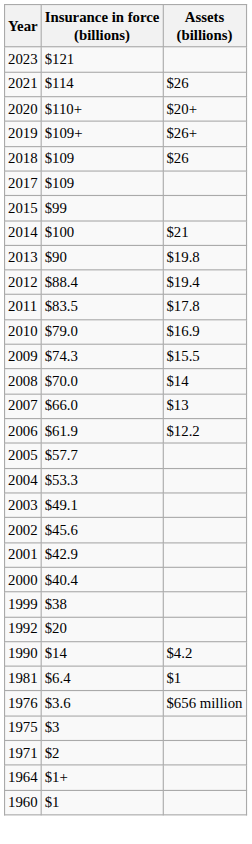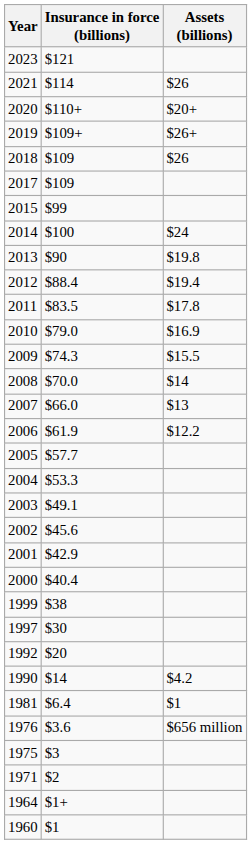2014 | Assets (billions): $21 -> $24
+ row: 1997 | $30
